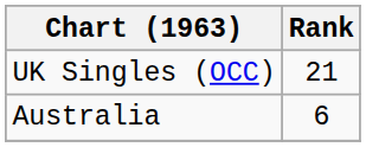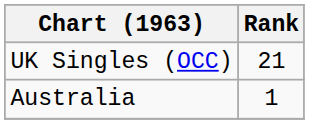Australia | Rank: 6 -> 1
